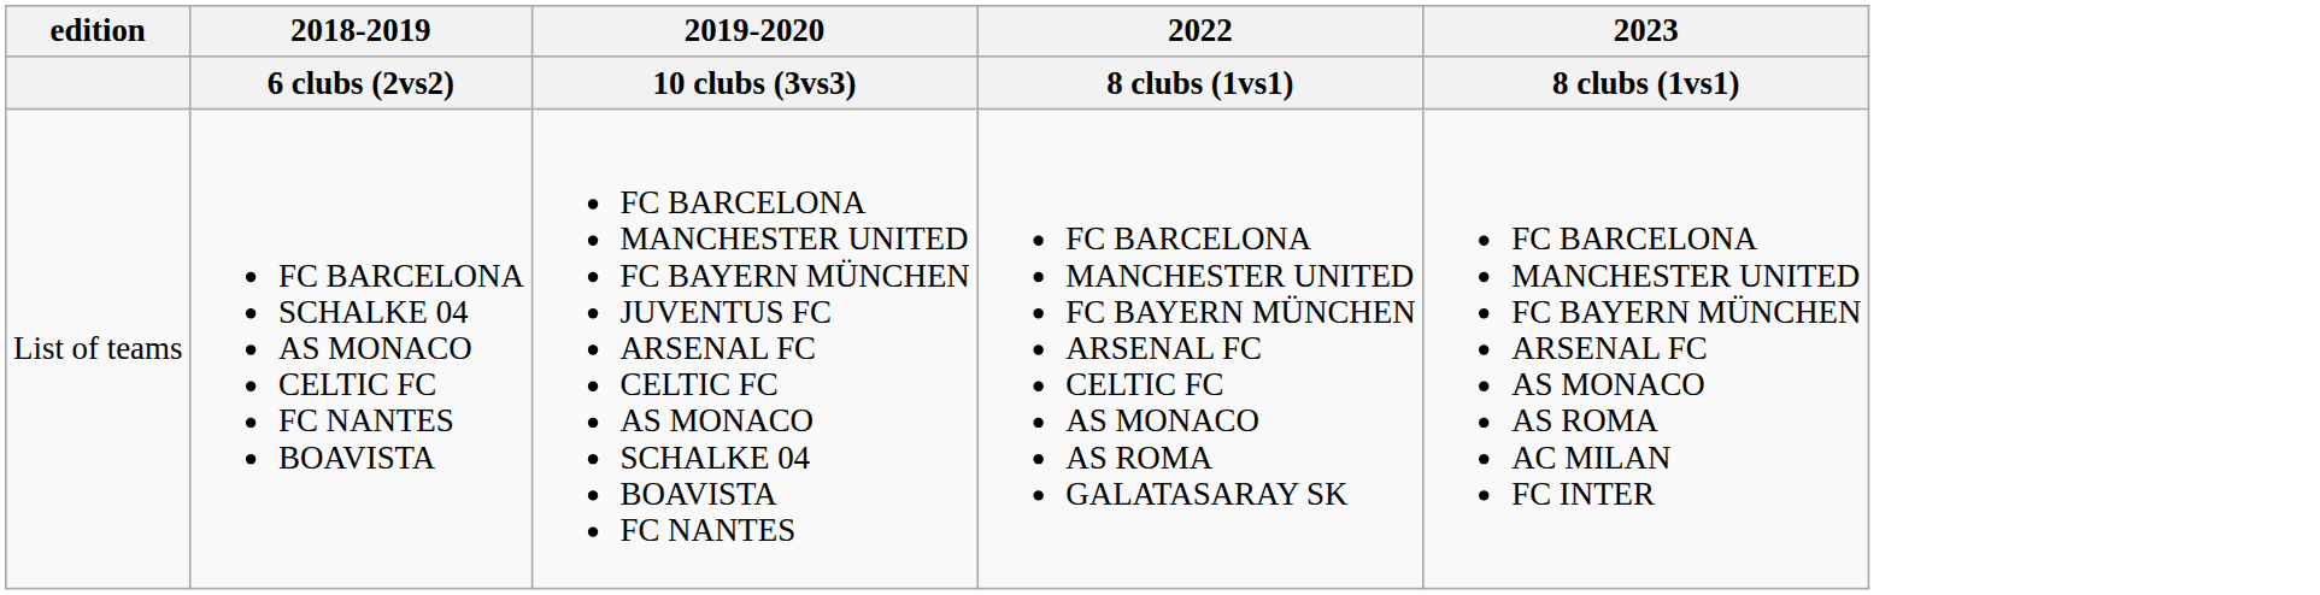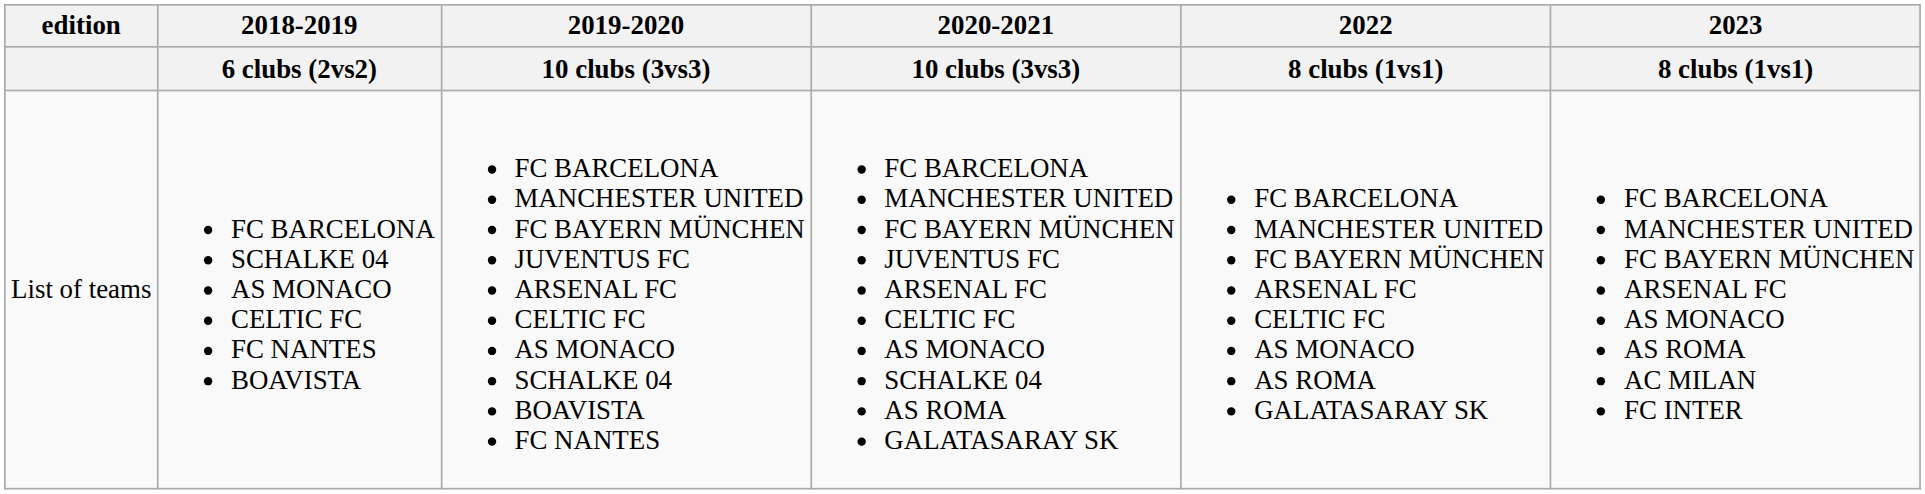+ column: 2020-2021 | 10 clubs (3vs3) | FC BARCELONA MANCHESTER UNITED FC BAYERN MÜNCHEN JUVENTUS FC ARSENAL FC CELTIC FC AS MONACO SCHALKE 04 AS ROMA GALATASARAY SK
